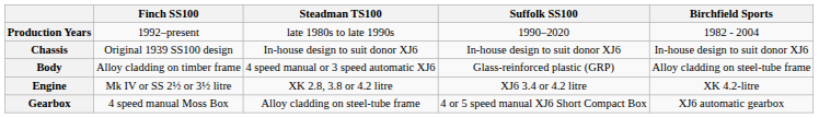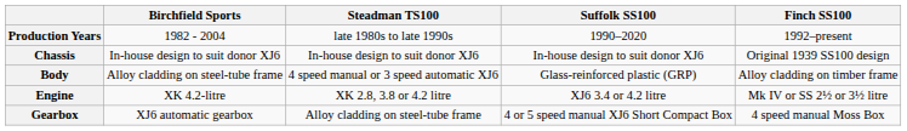columns swapped: Birchfield Sports <-> Finch SS100
